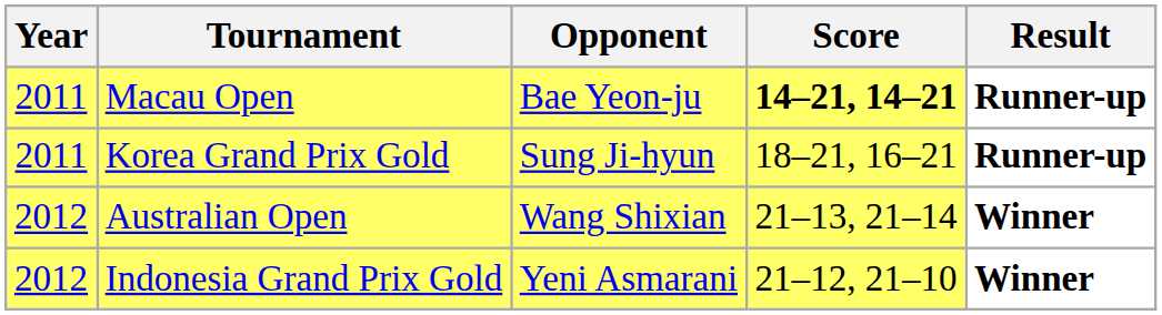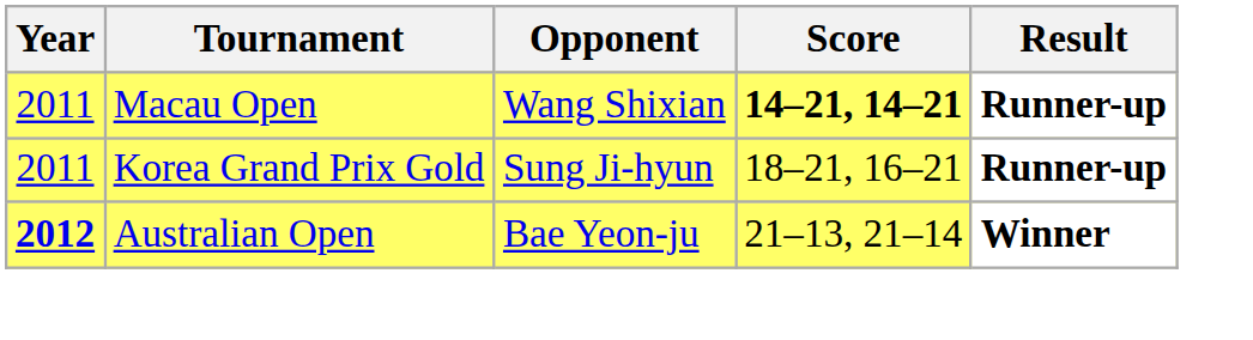Macau Open | Opponent: Bae Yeon-ju -> Wang Shixian
Australian Open | Year: normal -> bold
Australian Open | Opponent: Wang Shixian -> Bae Yeon-ju
- row: 2012 | Indonesia Grand Prix Gold | Yeni Asmarani | 21–12, 21–10 | Winner
